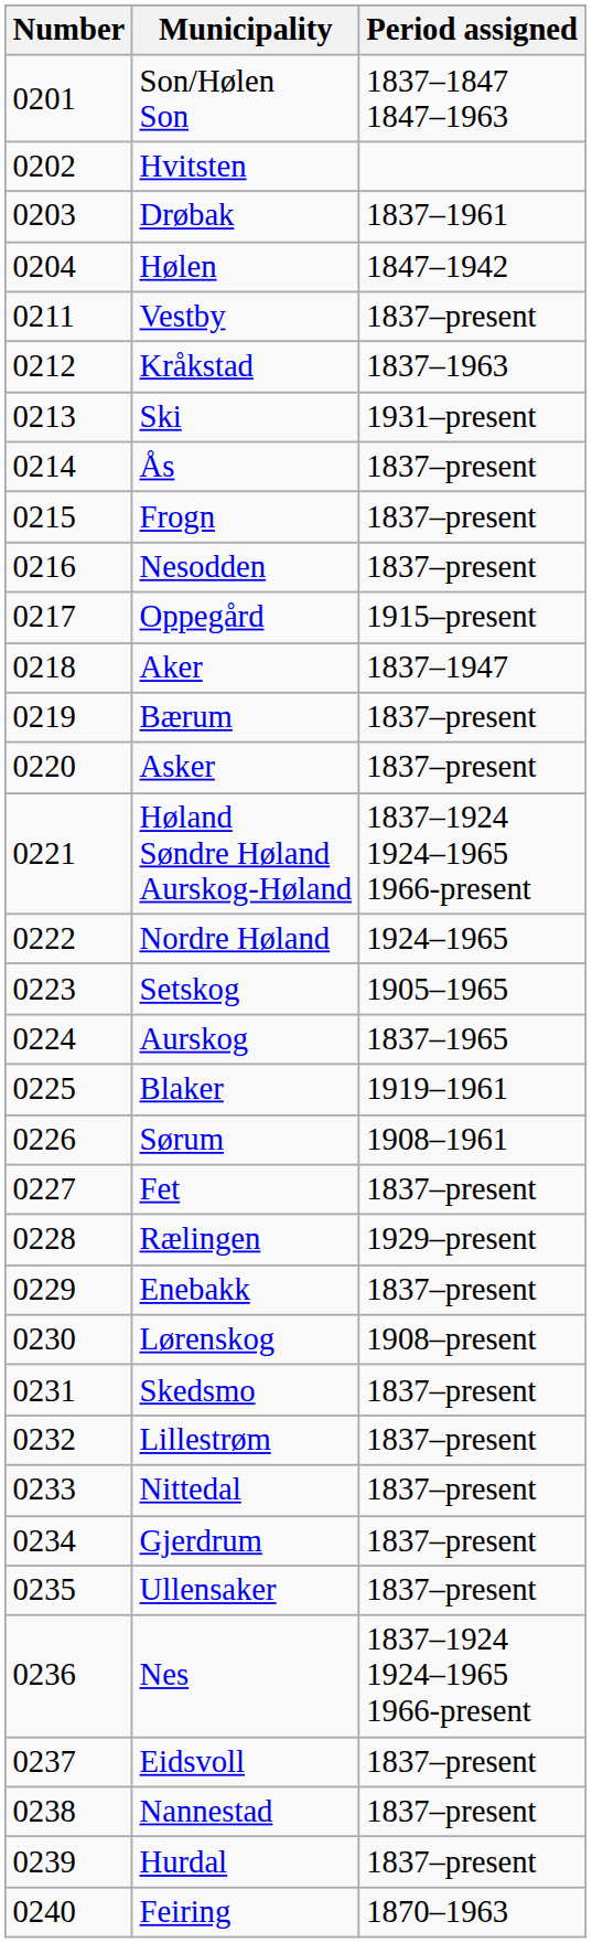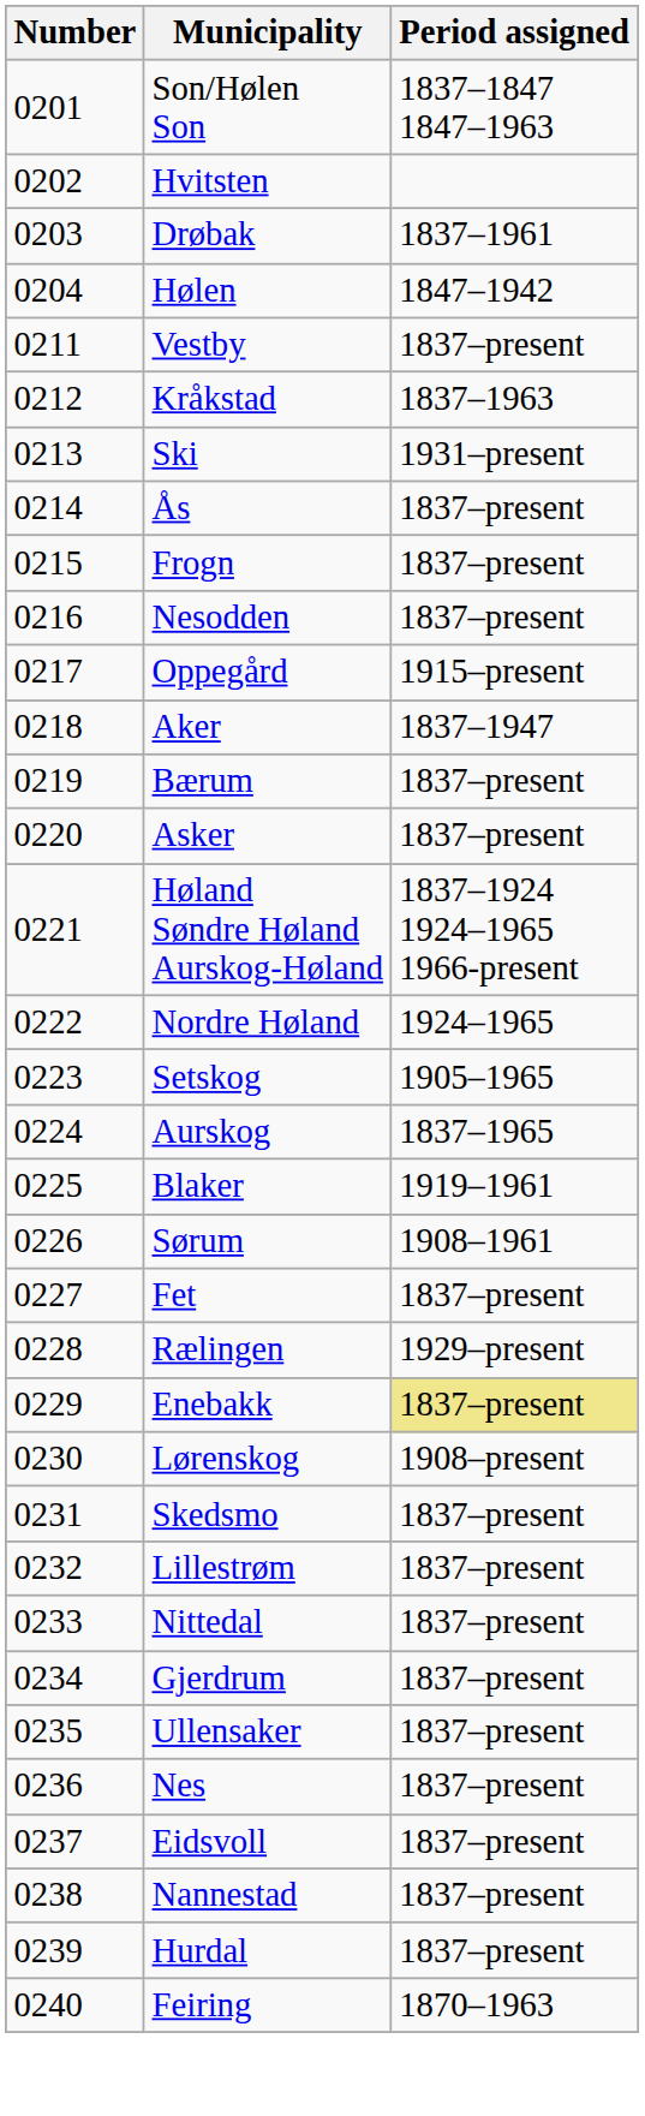Enebakk | Period assigned: no background -> khaki background
Nes | Period assigned: 1837–1924 1924–1965 1966-present -> 1837–present
